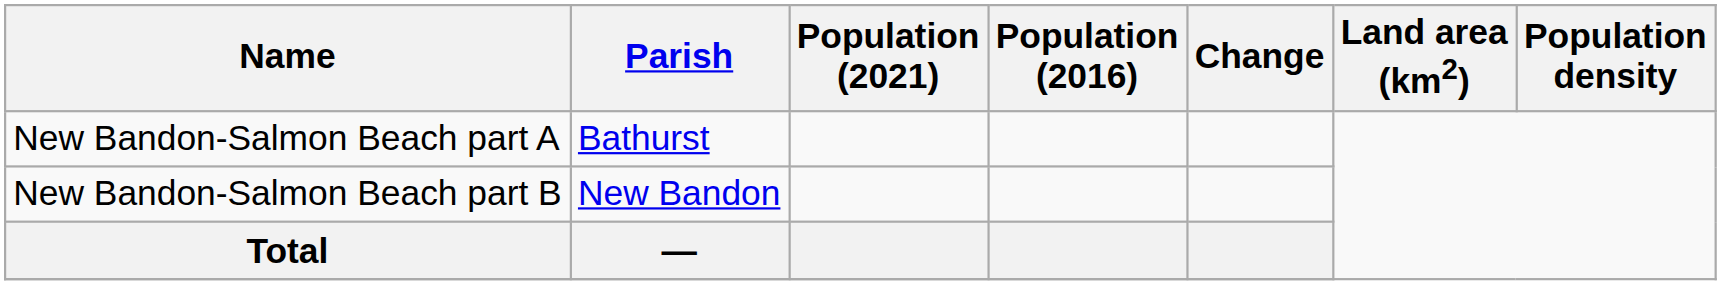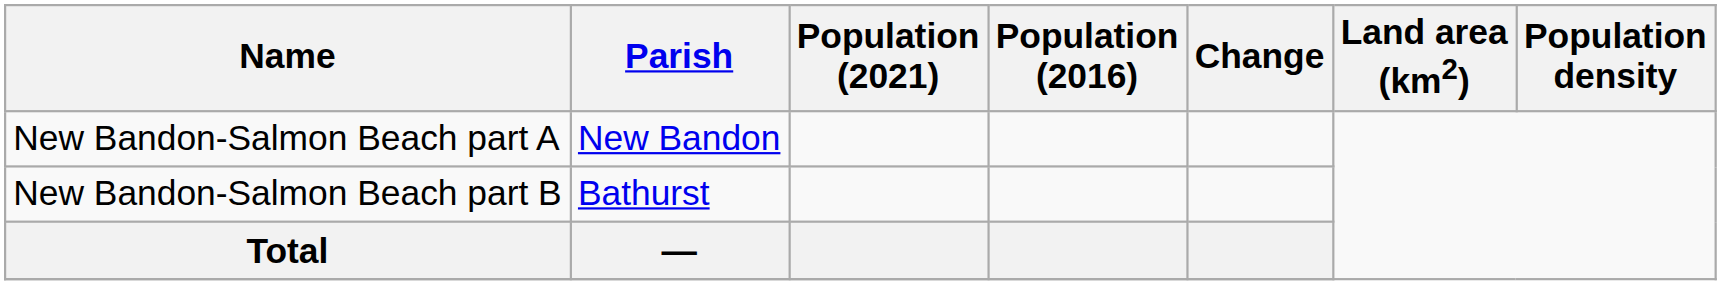New Bandon-Salmon Beach part A | Parish: Bathurst -> New Bandon
New Bandon-Salmon Beach part B | Parish: New Bandon -> Bathurst
